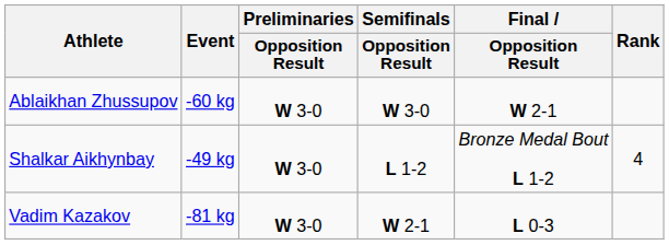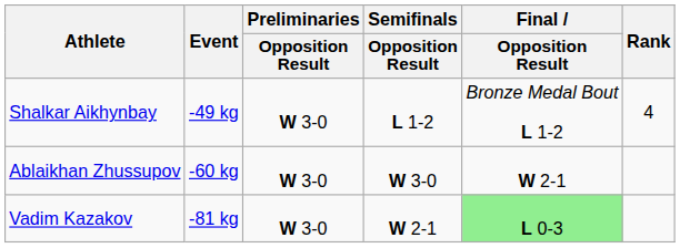rows swapped: Shalkar Aikhynbay <-> Ablaikhan Zhussupov
Vadim Kazakov | Final / Opposition Result: no background -> lightgreen background
